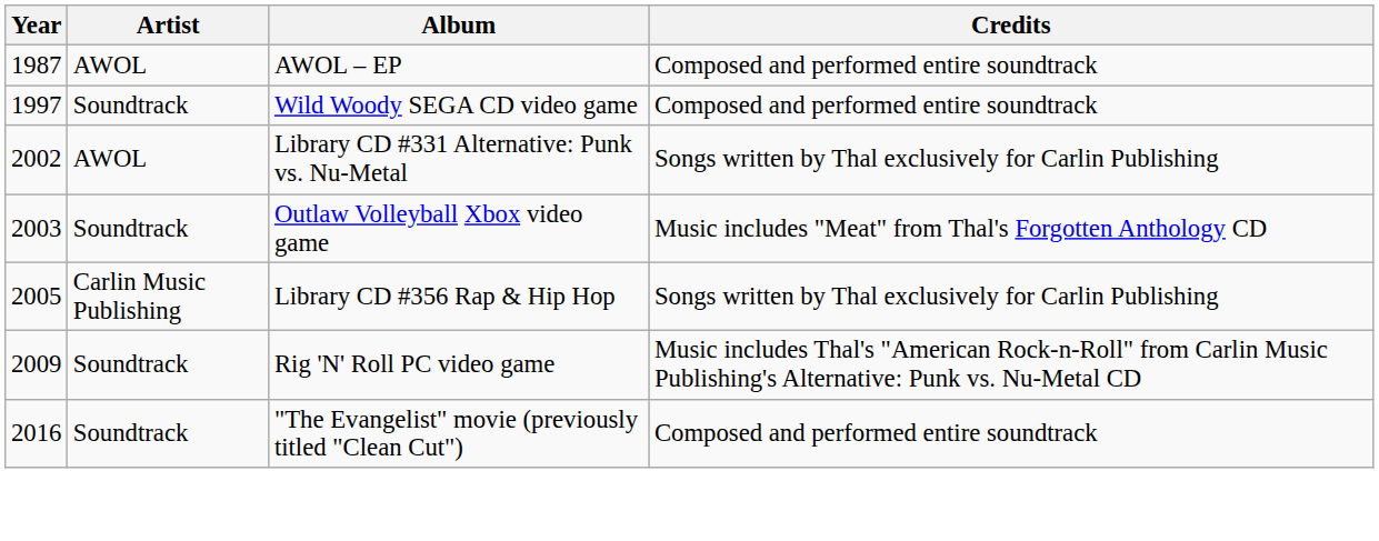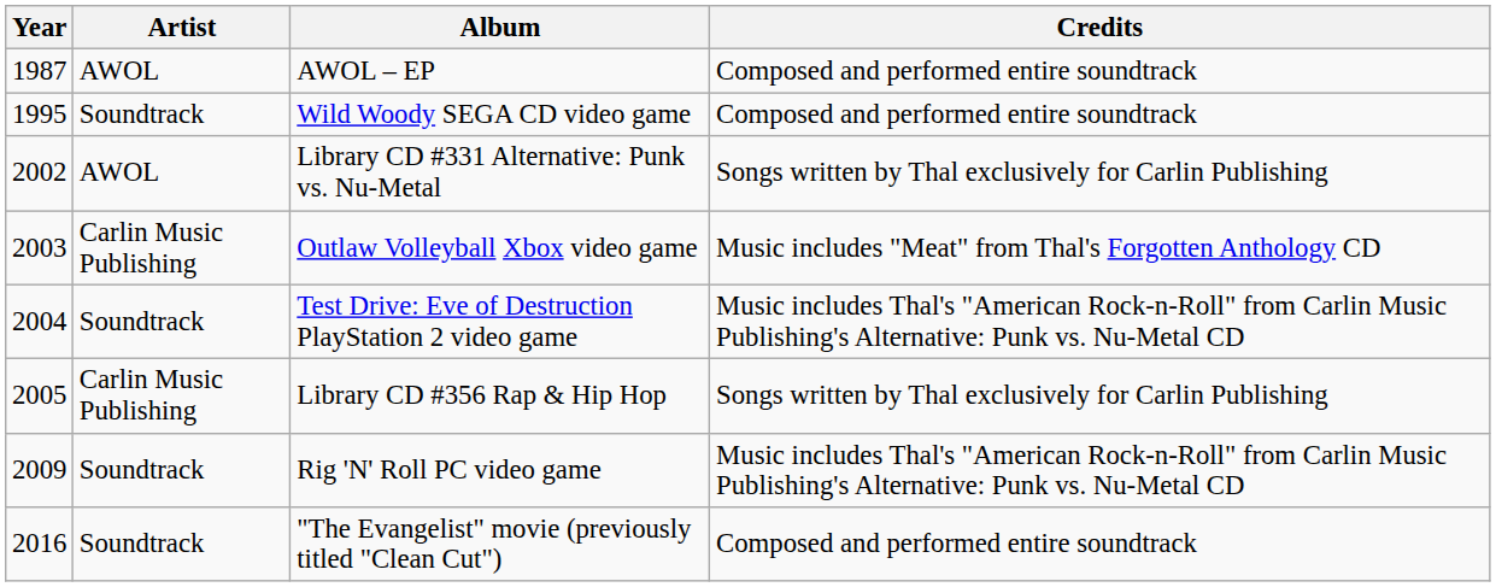Wild Woody SEGA CD video game | Year: 1997 -> 1995
Outlaw Volleyball Xbox video game | Artist: Soundtrack -> Carlin Music Publishing
+ row: 2004 | Soundtrack | Test Drive: Eve of Destruction PlayStation 2 video game | Music includes Thal's "American Rock-n-Roll" from Carlin Music Publishing's Alternative: Punk vs. Nu-Metal CD
